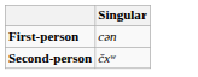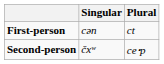+ column: Plural | ct | ceꞏp
